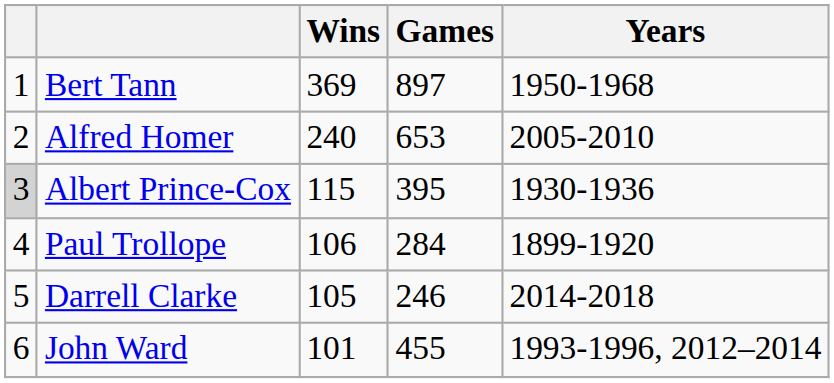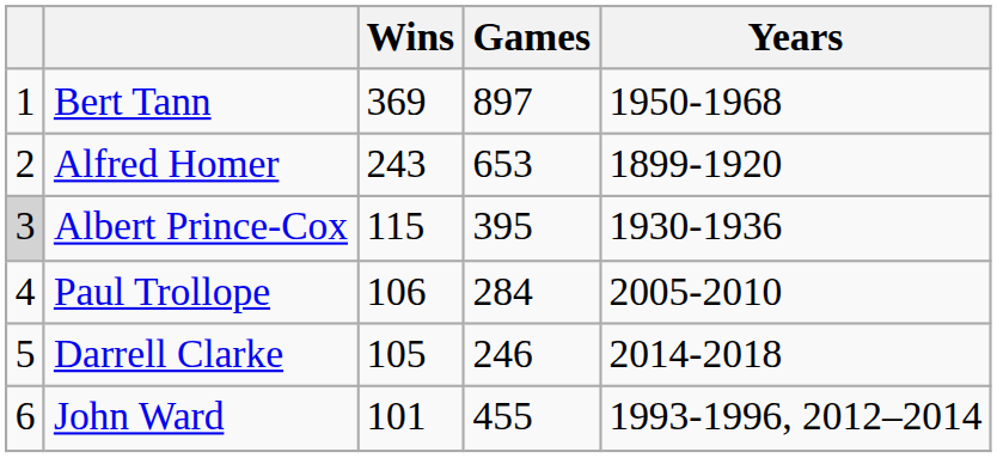Alfred Homer | Wins: 240 -> 243
Alfred Homer | Years: 2005-2010 -> 1899-1920
Paul Trollope | Years: 1899-1920 -> 2005-2010
